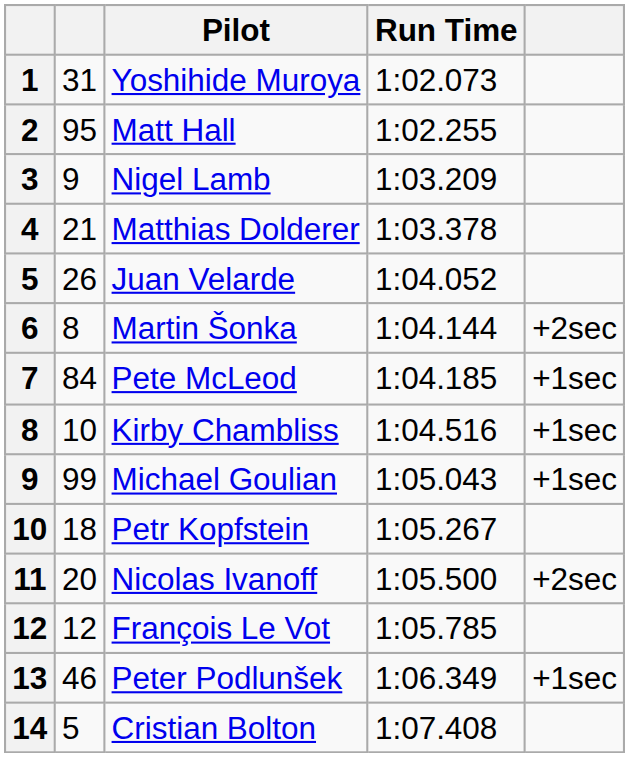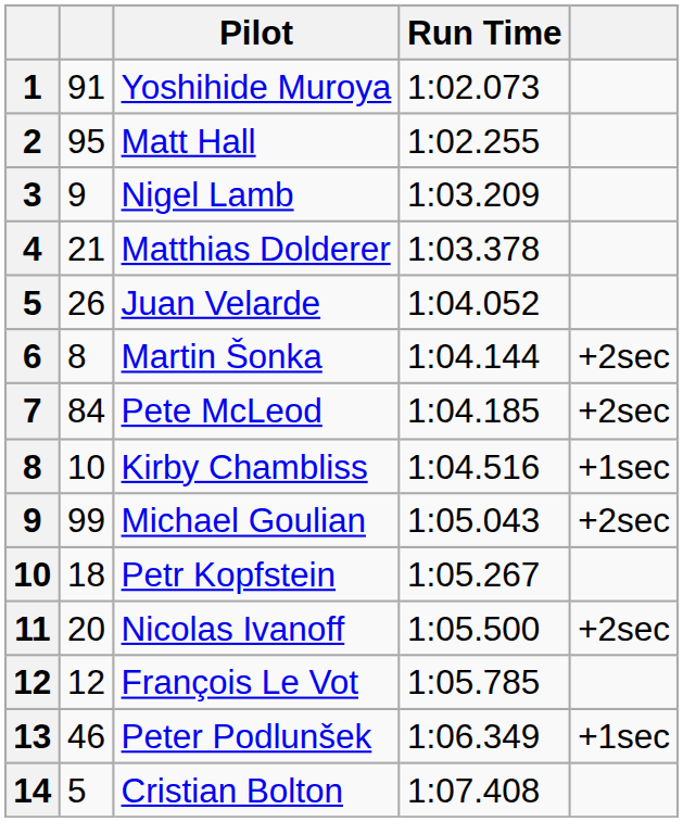Yoshihide Muroya | column 2: 31 -> 91
Pete McLeod | column 5: +1sec -> +2sec
Michael Goulian | column 5: +1sec -> +2sec
